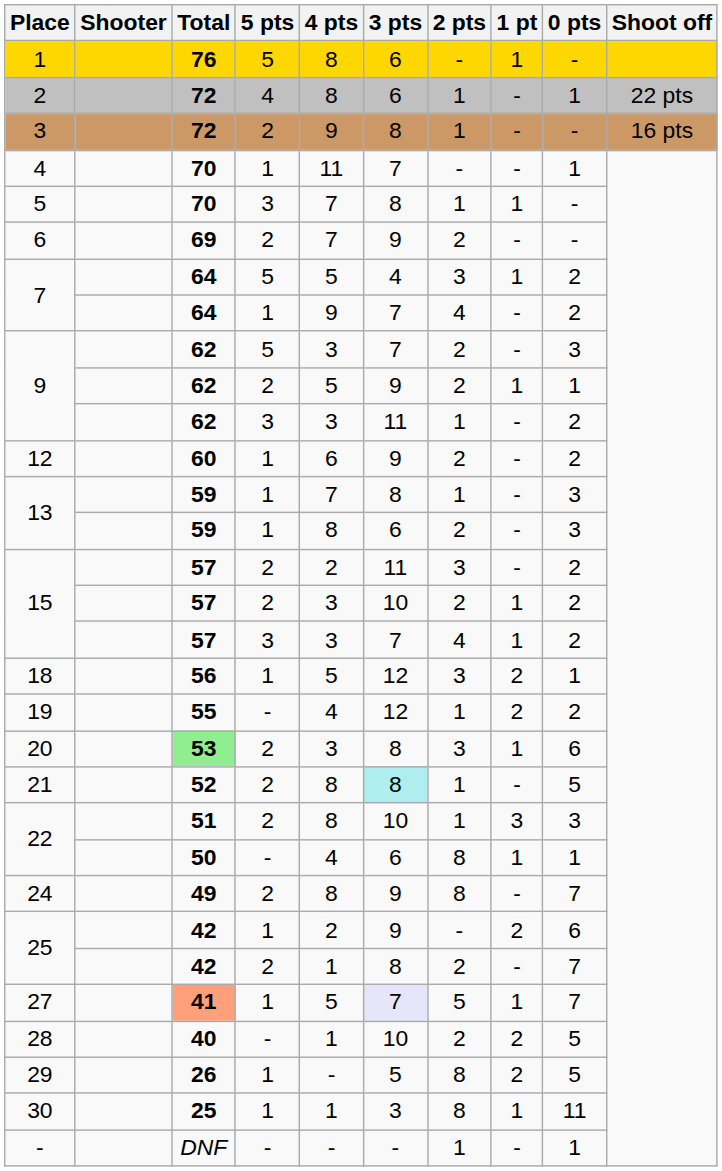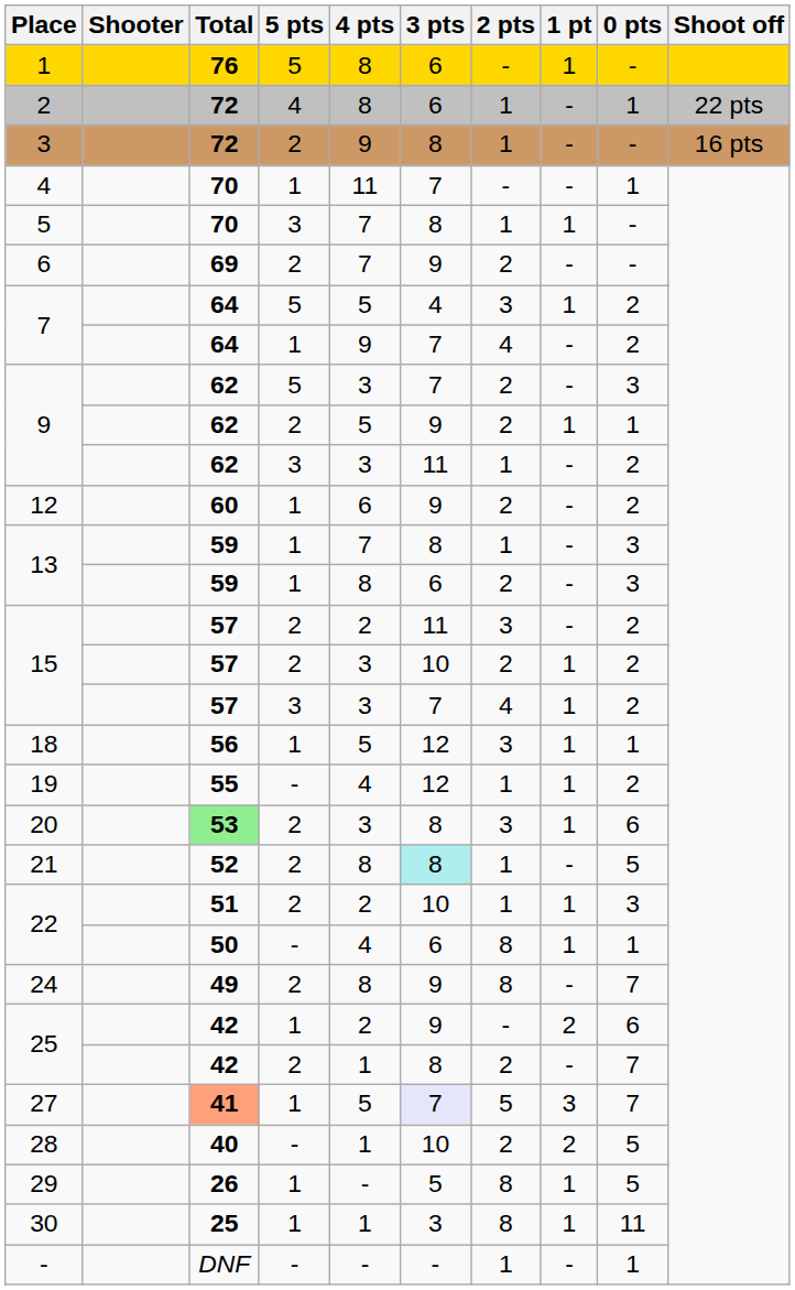18 | 1 pt: 2 -> 1
19 | 1 pt: 2 -> 1
22 / 2 | 4 pts: 8 -> 2
22 / 2 | 1 pt: 3 -> 1
27 | 1 pt: 1 -> 3
29 | 1 pt: 2 -> 1
